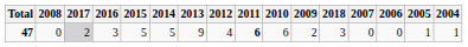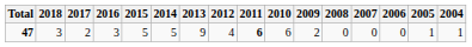columns swapped: 2018 <-> 2008
47 | 2017: lightgrey background -> no background
